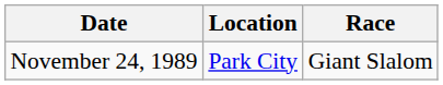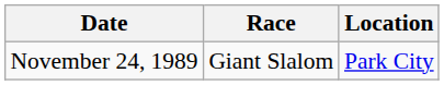columns swapped: Location <-> Race
